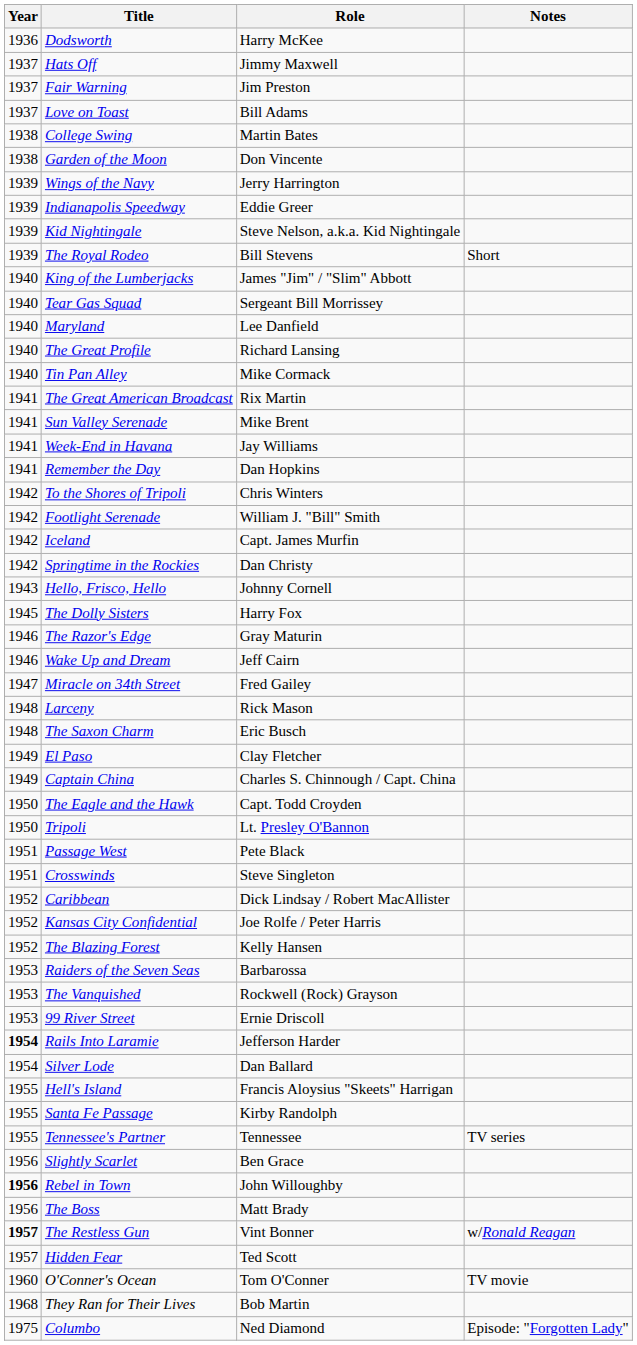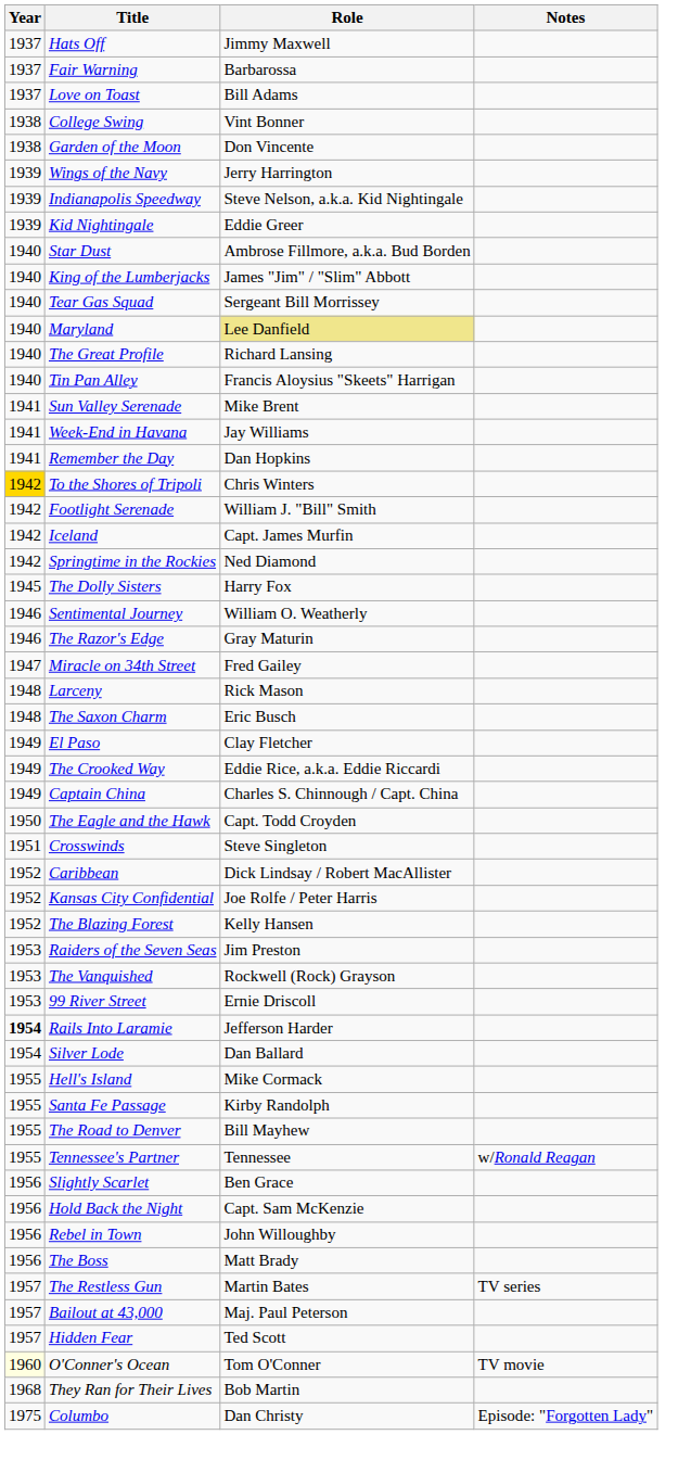- row: 1936 | Dodsworth | Harry McKee
Fair Warning | Role: Jim Preston -> Barbarossa
College Swing | Role: Martin Bates -> Vint Bonner
Indianapolis Speedway | Role: Eddie Greer -> Steve Nelson, a.k.a. Kid Nightingale
Kid Nightingale | Role: Steve Nelson, a.k.a. Kid Nightingale -> Eddie Greer
- row: 1939 | The Royal Rodeo | Bill Stevens | Short
+ row: 1940 | Star Dust | Ambrose Fillmore, a.k.a. Bud Borden
Maryland | Role: no background -> khaki background
Tin Pan Alley | Role: Mike Cormack -> Francis Aloysius "Skeets" Harrigan
- row: 1941 | The Great American Broadcast | Rix Martin
To the Shores of Tripoli | Year: no background -> gold background
Springtime in the Rockies | Role: Dan Christy -> Ned Diamond
- row: 1943 | Hello, Frisco, Hello | Johnny Cornell
+ row: 1946 | Sentimental Journey | William O. Weatherly
- row: 1946 | Wake Up and Dream | Jeff Cairn
+ row: 1949 | The Crooked Way | Eddie Rice, a.k.a. Eddie Riccardi
- row: 1950 | Tripoli | Lt. Presley O'Bannon
- row: 1951 | Passage West | Pete Black
Raiders of the Seven Seas | Role: Barbarossa -> Jim Preston
Hell's Island | Role: Francis Aloysius "Skeets" Harrigan -> Mike Cormack
+ row: 1955 | The Road to Denver | Bill Mayhew
Tennessee's Partner | Notes: TV series -> w/Ronald Reagan
+ row: 1956 | Hold Back the Night | Capt. Sam McKenzie
Rebel in Town | Year: bold -> normal
The Restless Gun | Year: bold -> normal
The Restless Gun | Role: Vint Bonner -> Martin Bates
The Restless Gun | Notes: w/Ronald Reagan -> TV series
+ row: 1957 | Bailout at 43,000 | Maj. Paul Peterson
O'Conner's Ocean | Year: no background -> lightyellow background
Columbo | Role: Ned Diamond -> Dan Christy
